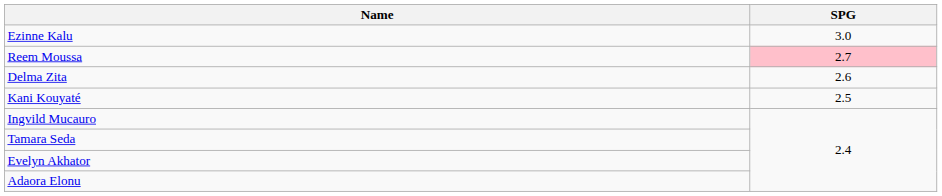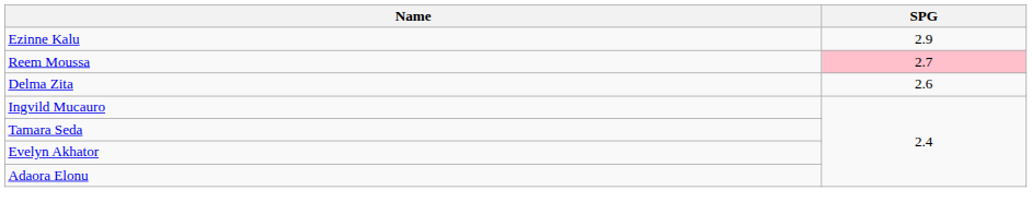Ezinne Kalu | SPG: 3.0 -> 2.9
- row: Kani Kouyaté | 2.5
